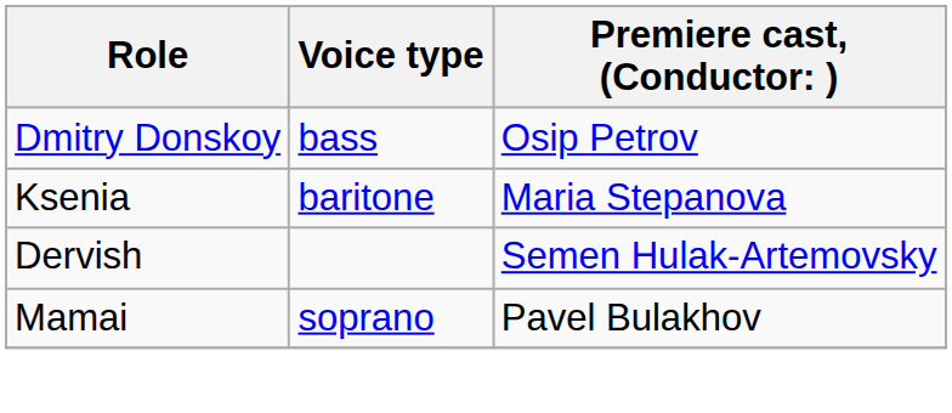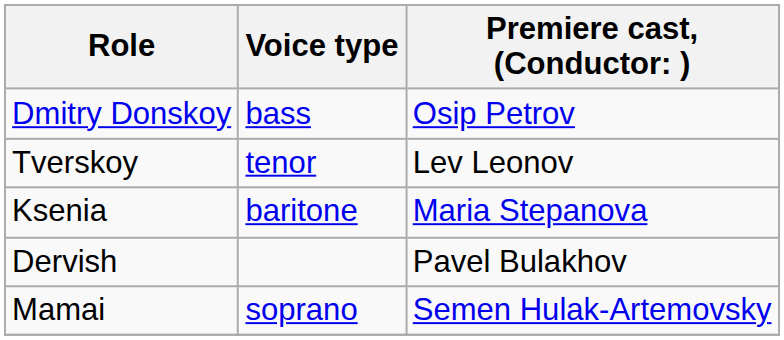+ row: Tverskoy | tenor | Lev Leonov
Dervish | column 3: Semen Hulak-Artemovsky -> Pavel Bulakhov
Mamai | column 3: Pavel Bulakhov -> Semen Hulak-Artemovsky
